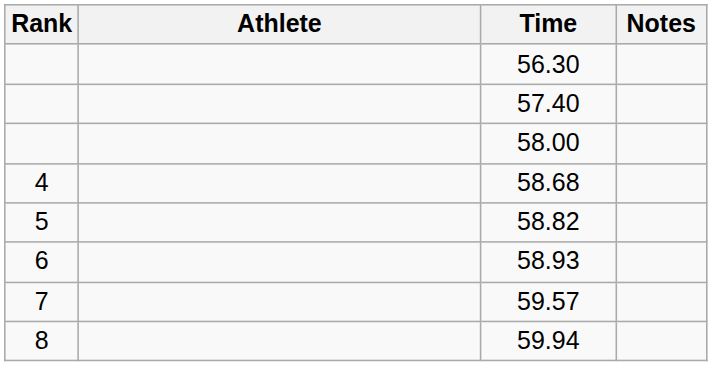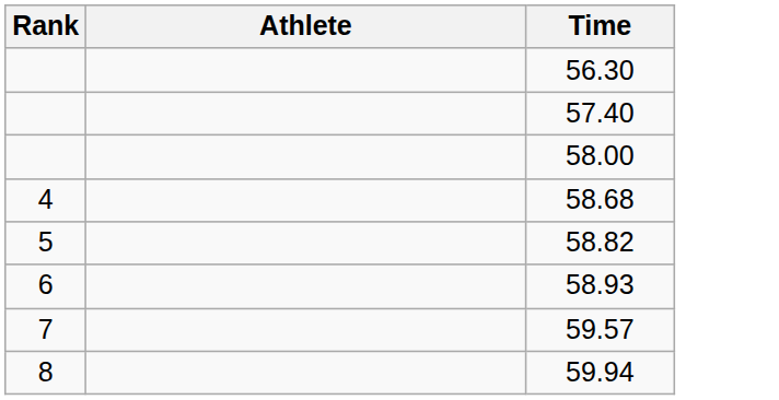- column: Notes
